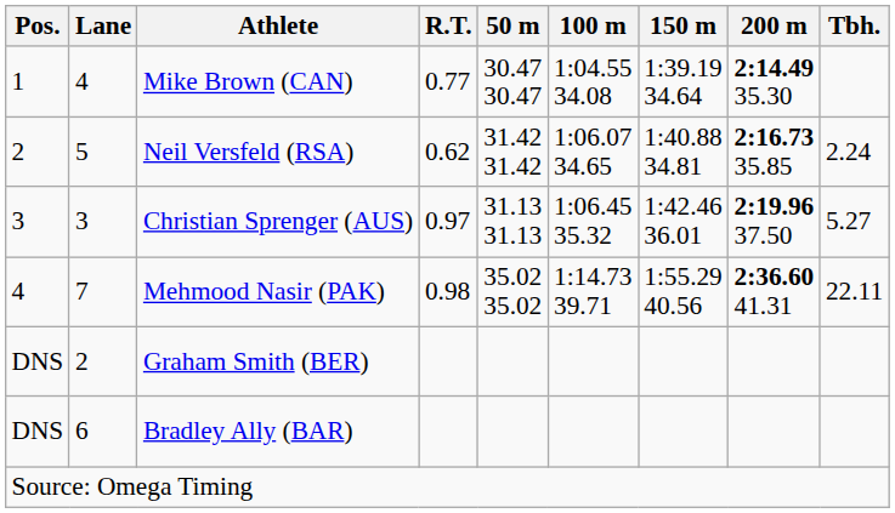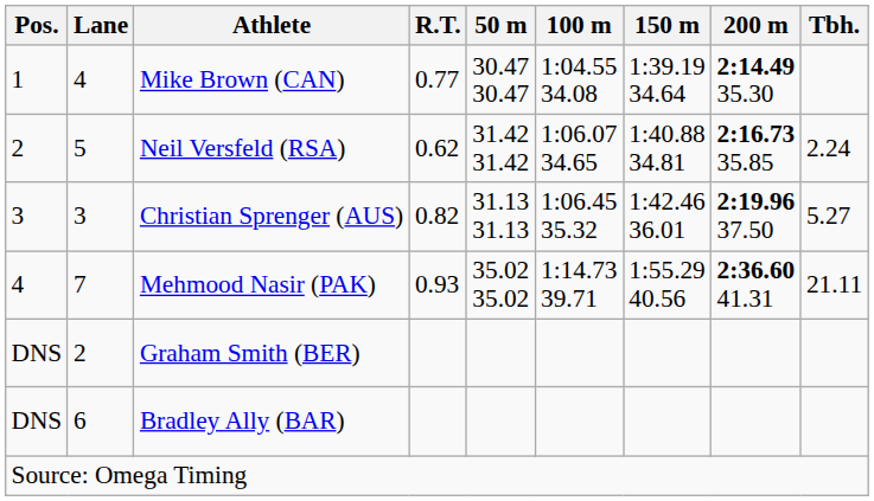Christian Sprenger (AUS) | R.T.: 0.97 -> 0.82
Mehmood Nasir (PAK) | R.T.: 0.98 -> 0.93
Mehmood Nasir (PAK) | Tbh.: 22.11 -> 21.11
